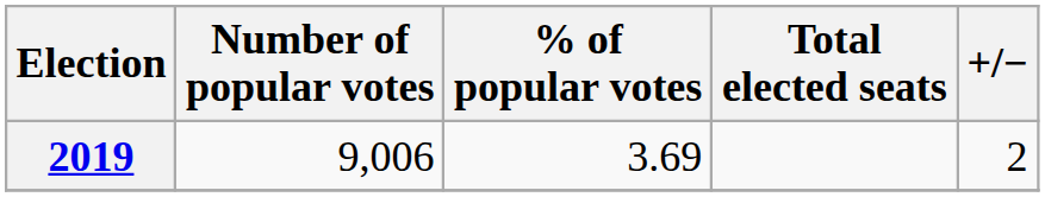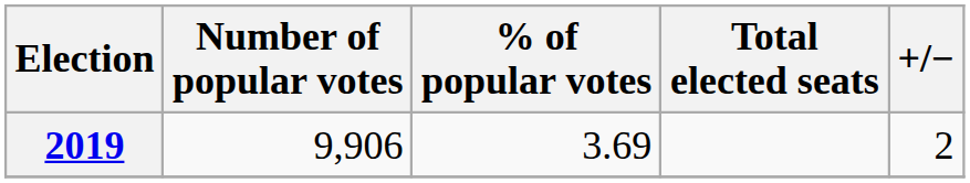2019 | Number of popular votes: 9,006 -> 9,906
